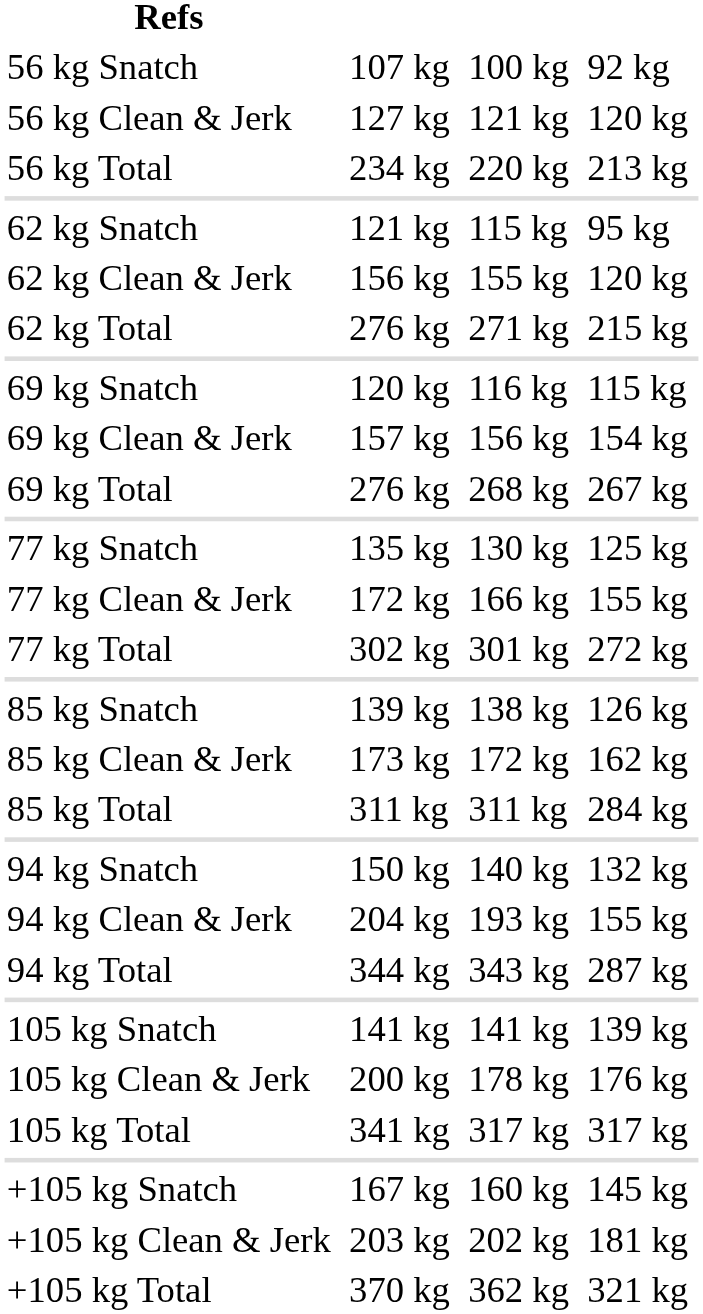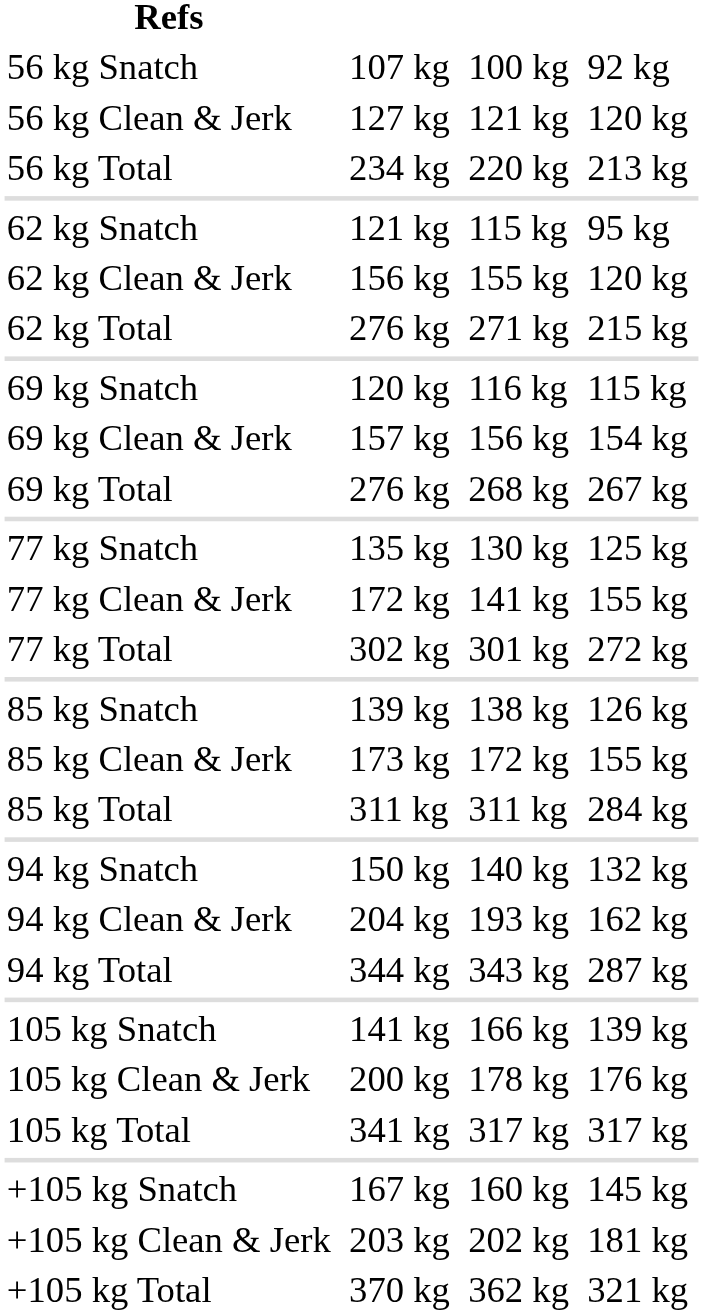77 kg Clean & Jerk | column 5: 166 kg -> 141 kg
85 kg Clean & Jerk | column 7: 162 kg -> 155 kg
94 kg Clean & Jerk | column 7: 155 kg -> 162 kg
105 kg Snatch | column 5: 141 kg -> 166 kg
